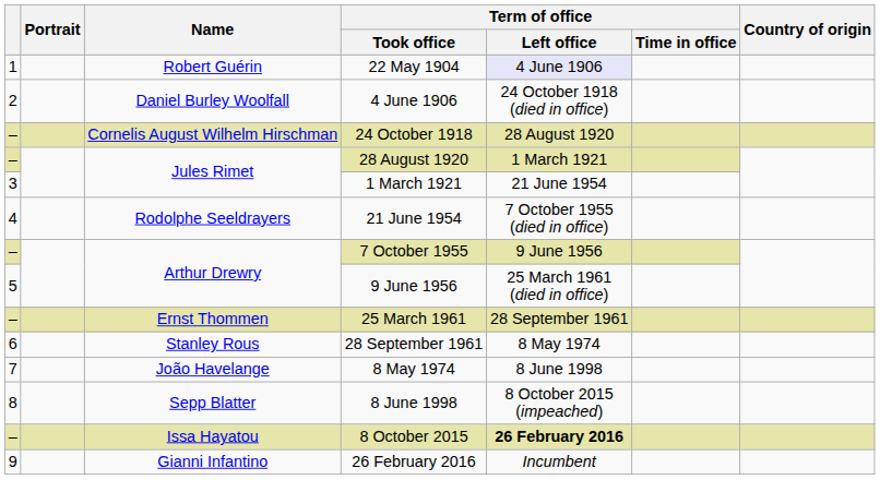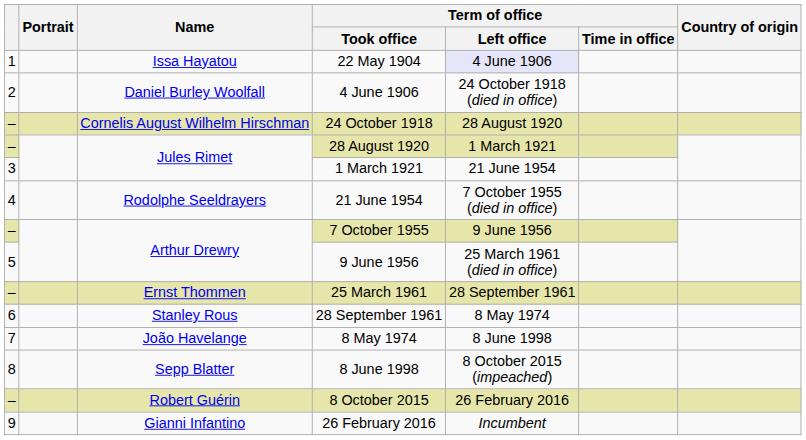22 May 1904 | Name: Robert Guérin -> Issa Hayatou
8 October 2015 | Name: Issa Hayatou -> Robert Guérin
8 October 2015 | Term of office / Left office: bold -> normal
